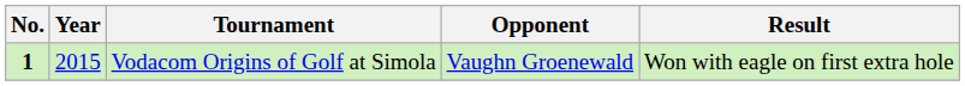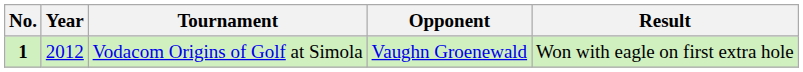Vodacom Origins of Golf at Simola | Year: 2015 -> 2012
